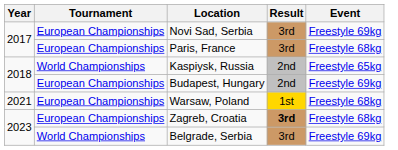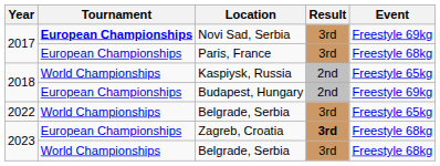Novi Sad, Serbia | Tournament: normal -> bold
- row: 2021 | European Championships | Warsaw, Poland | 1st | Freestyle 68kg
+ row: 2022 | World Championships | Belgrade, Serbia | 3rd | Freestyle 65kg
2023 / Belgrade, Serbia | Event: Freestyle 69kg -> Freestyle 68kg
